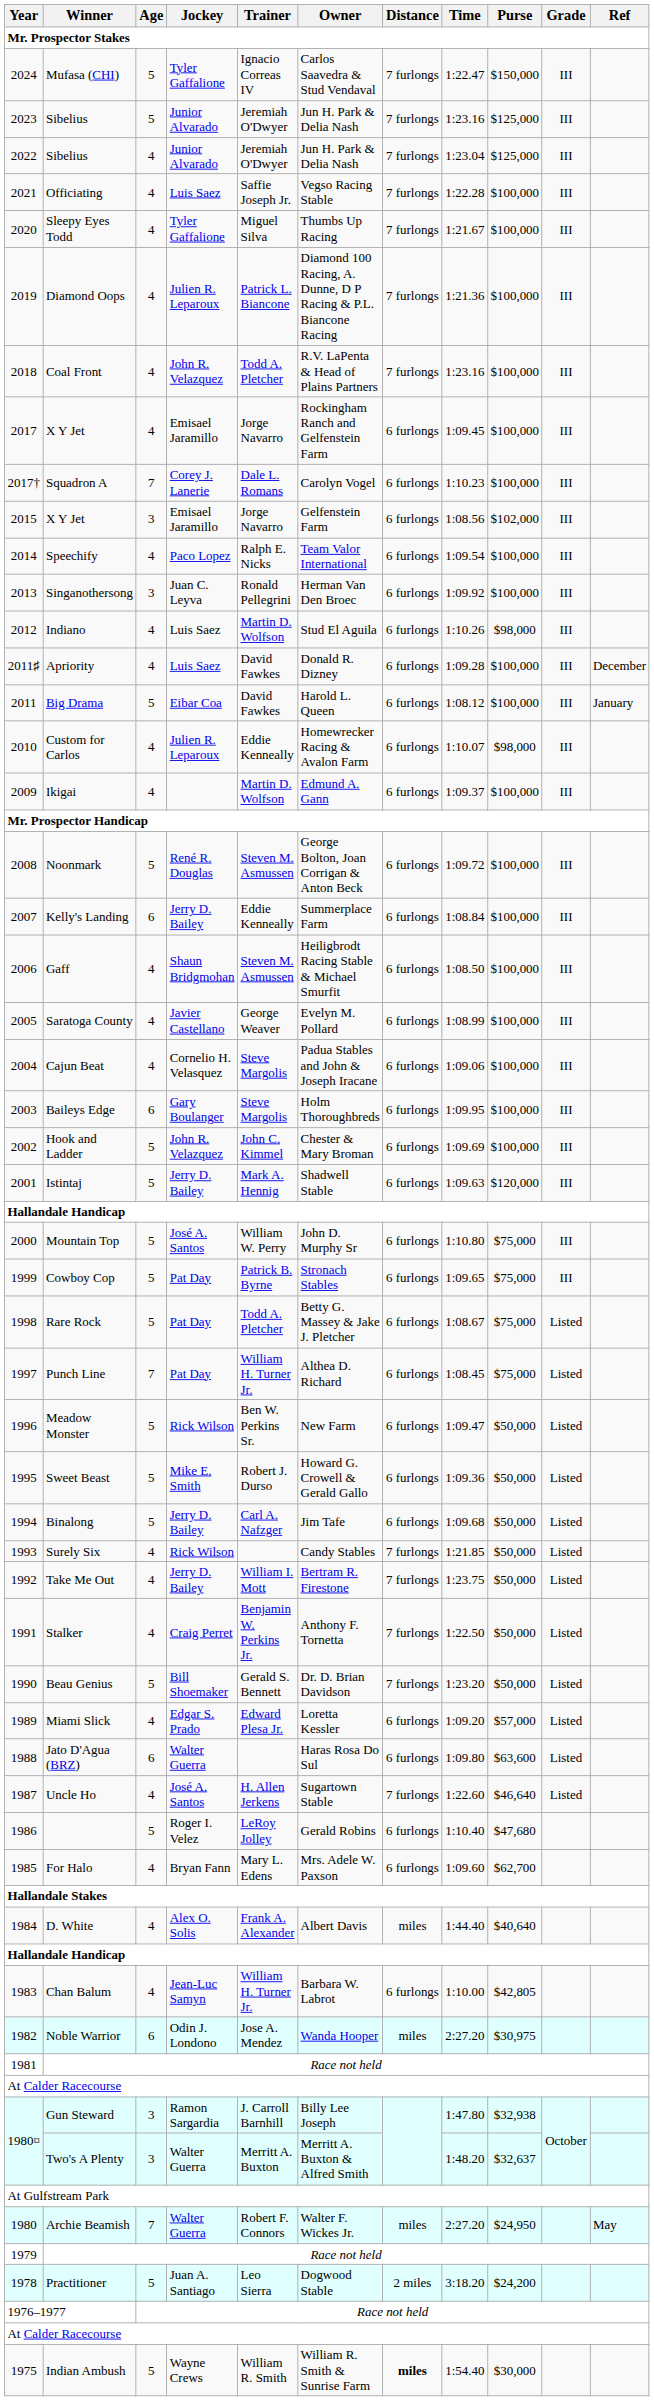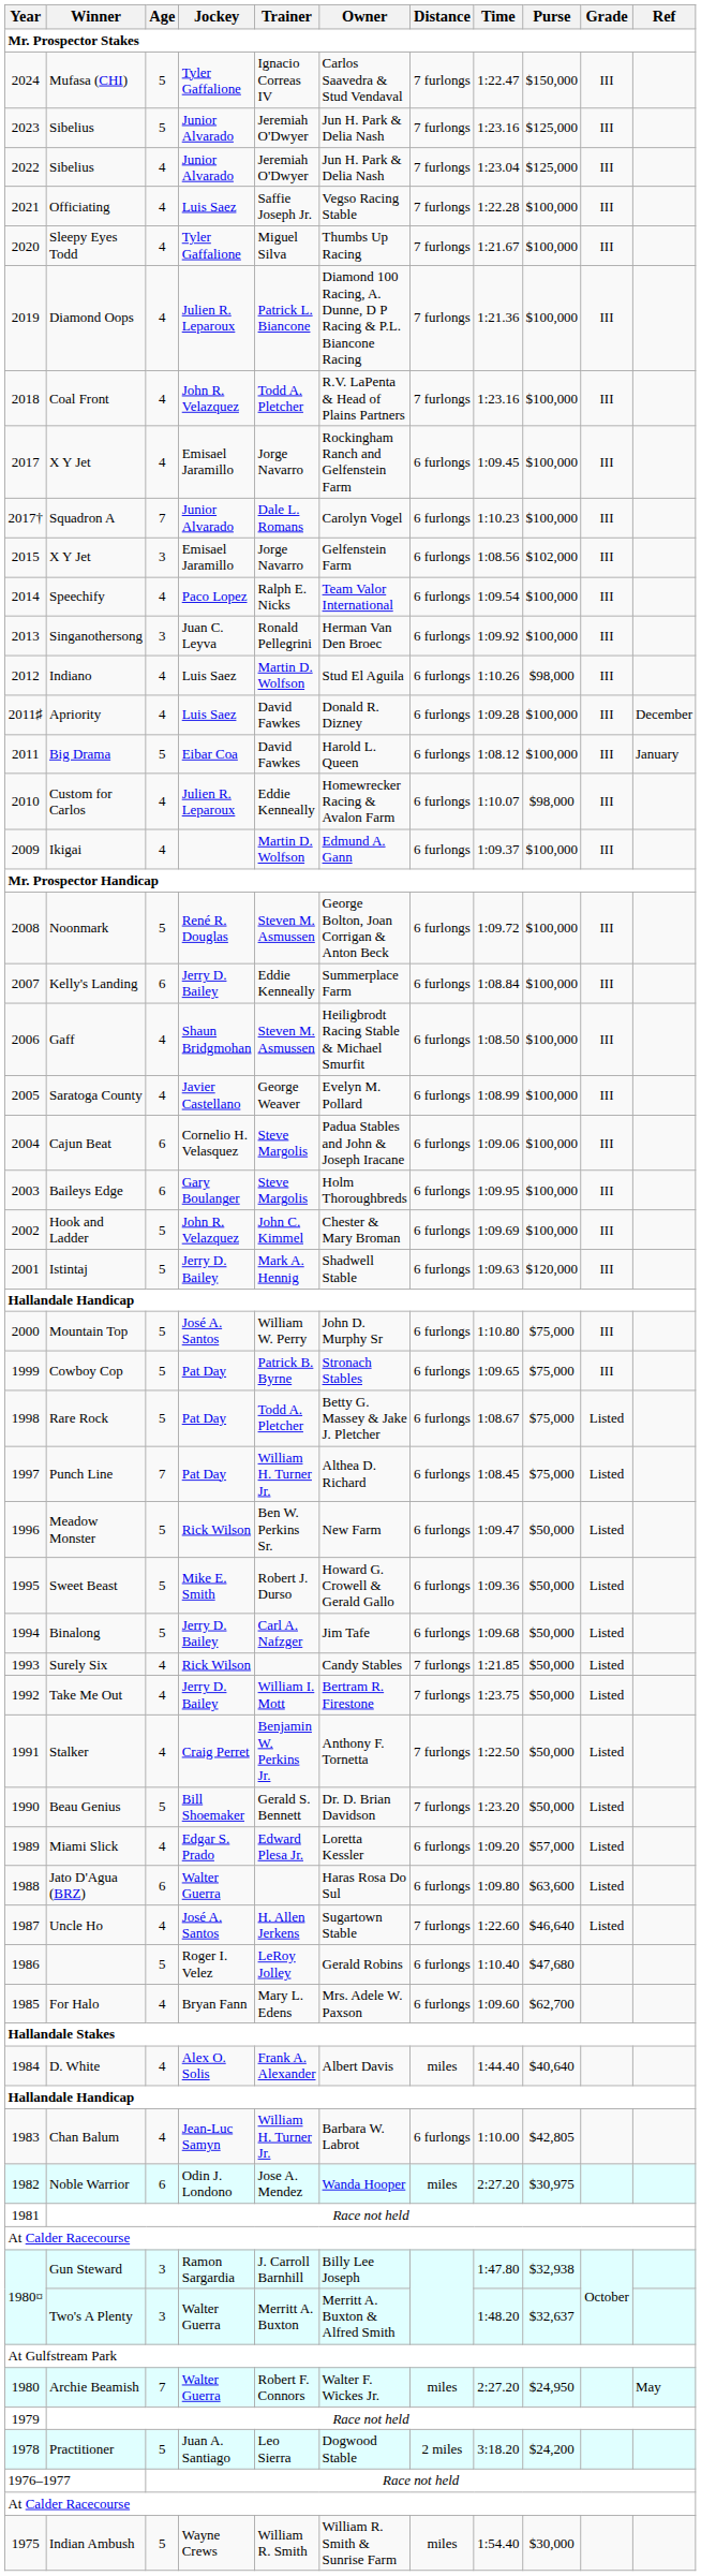Squadron A | Jockey: Corey J. Lanerie -> Junior Alvarado
Cajun Beat | Age: 4 -> 6
Indian Ambush | Distance: bold -> normal
